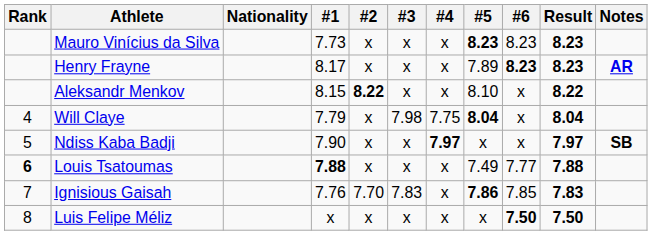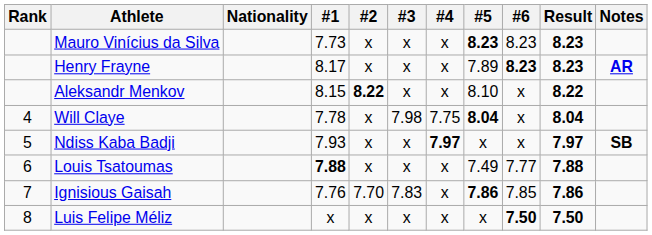Will Claye | #1: 7.79 -> 7.78
Ndiss Kaba Badji | #1: 7.90 -> 7.93
Louis Tsatoumas | Rank: bold -> normal
Ignisious Gaisah | Result: 7.83 -> 7.86
